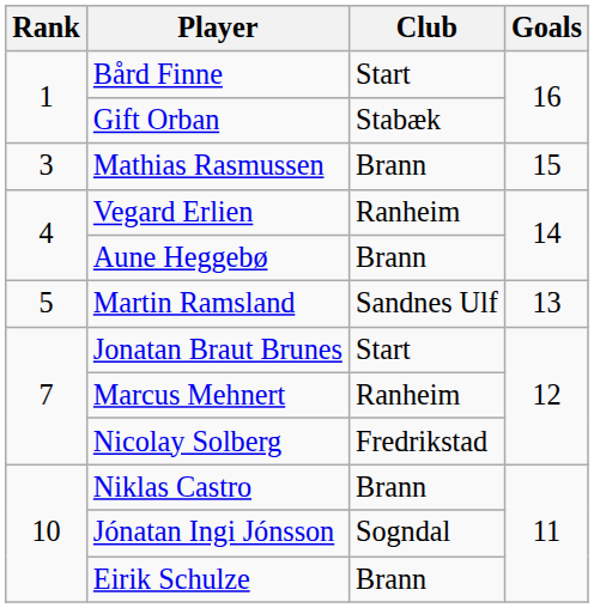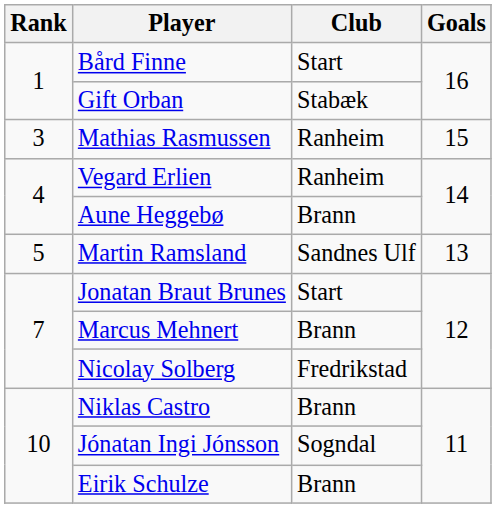Mathias Rasmussen | Club: Brann -> Ranheim
Marcus Mehnert | Club: Ranheim -> Brann
